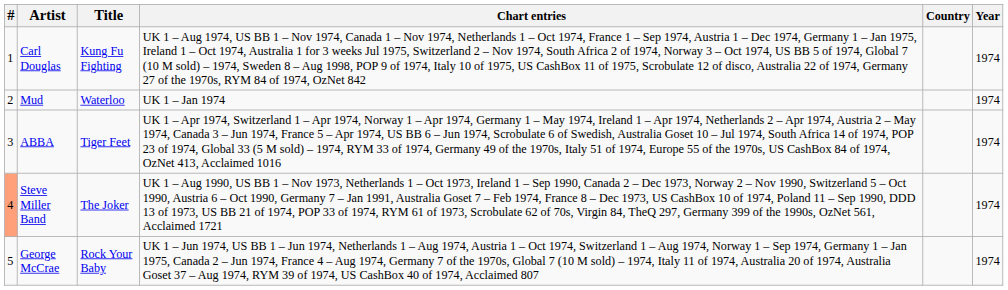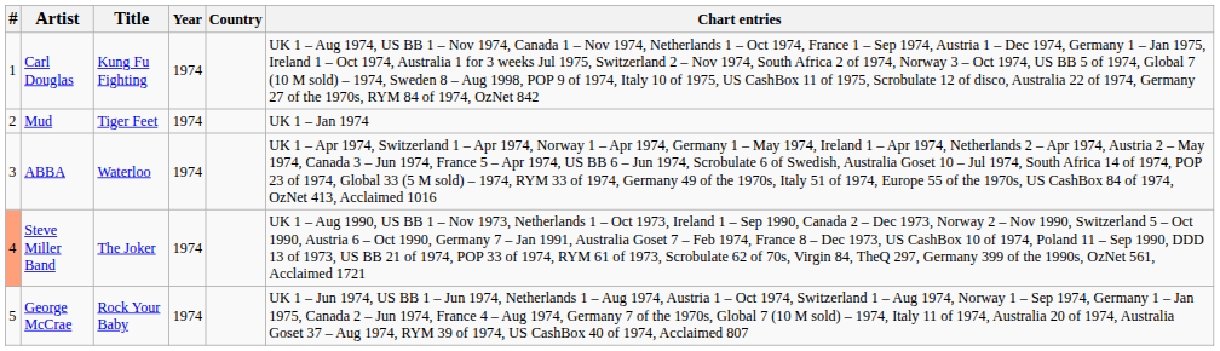columns swapped: Year <-> Chart entries
Mud | Title: Waterloo -> Tiger Feet
ABBA | Title: Tiger Feet -> Waterloo
